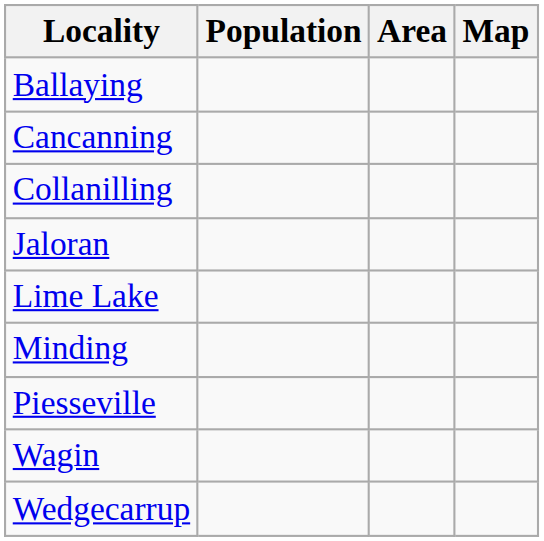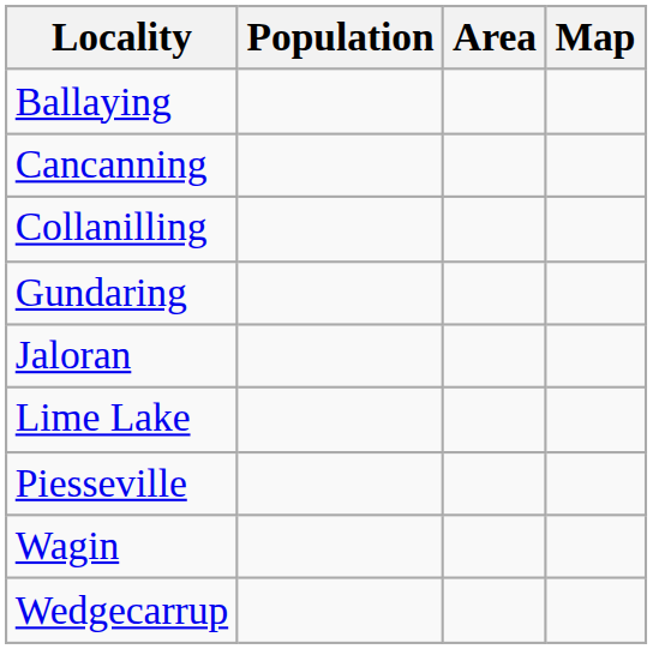+ row: Gundaring
- row: Minding
